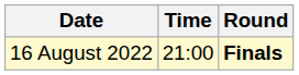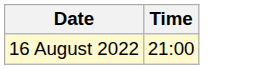- column: Round | Finals
